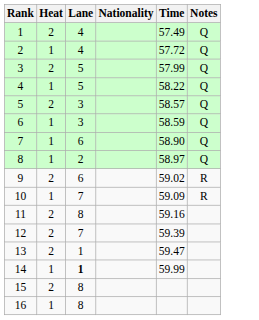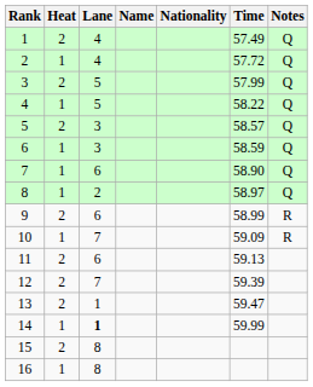+ column: Name
9 | Time: 59.02 -> 58.99
11 | Lane: 8 -> 6
11 | Time: 59.16 -> 59.13
